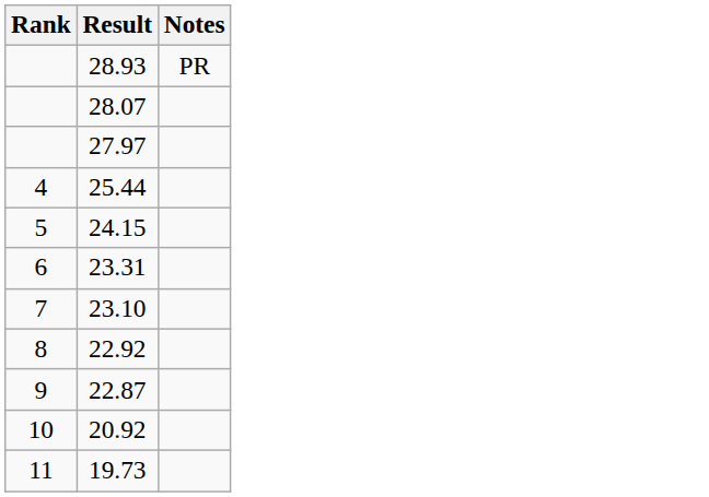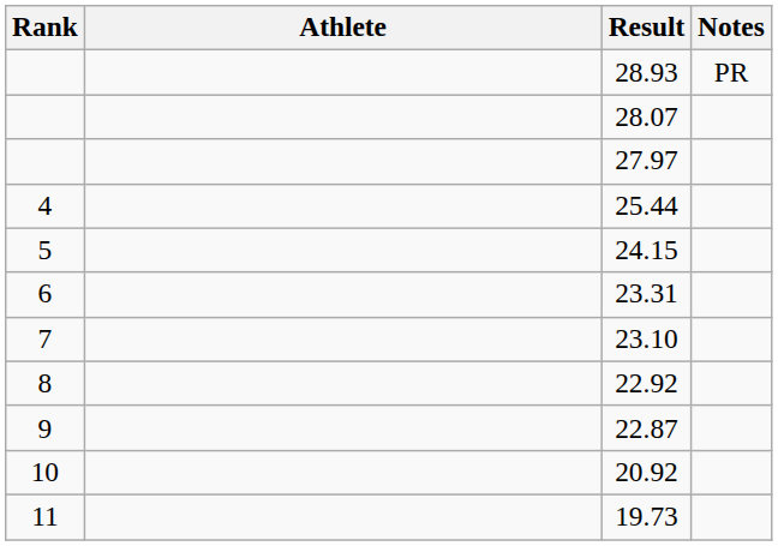+ column: Athlete
